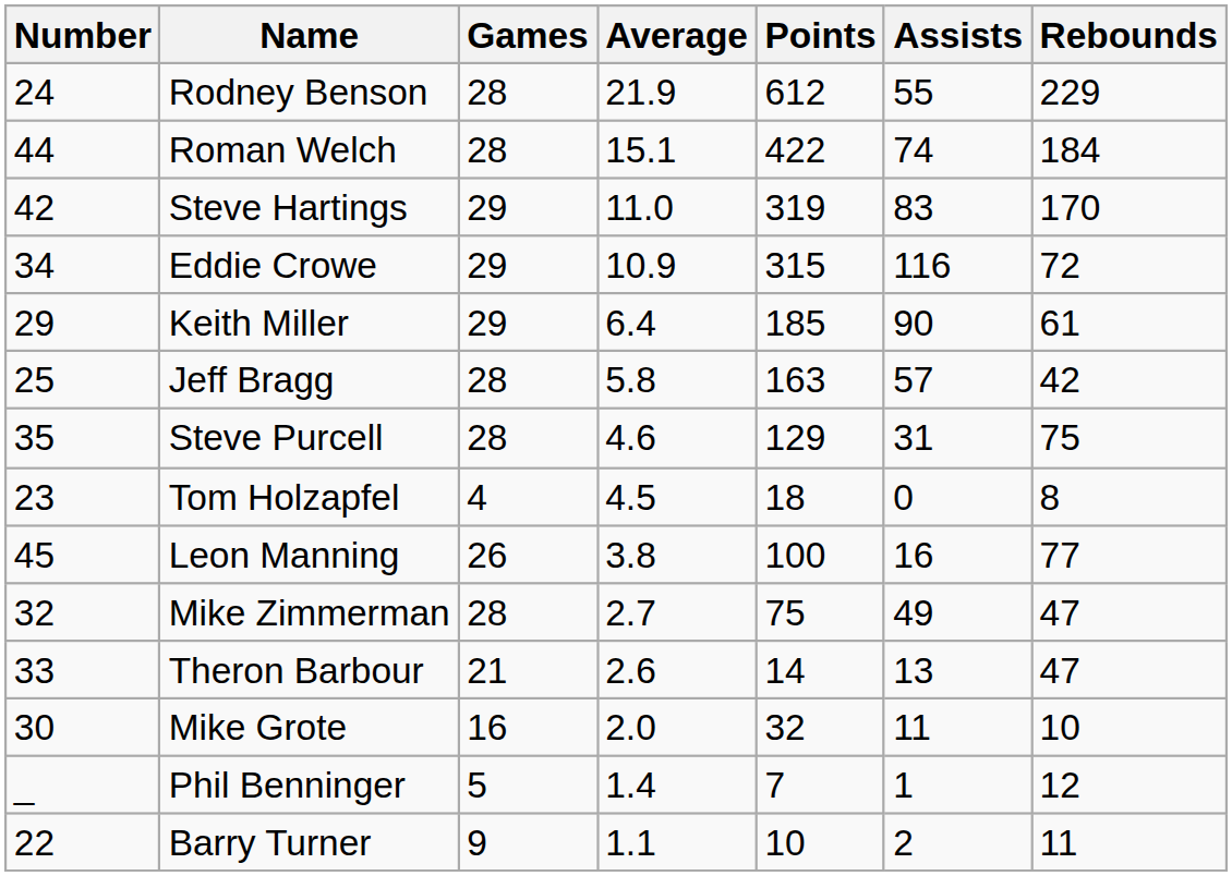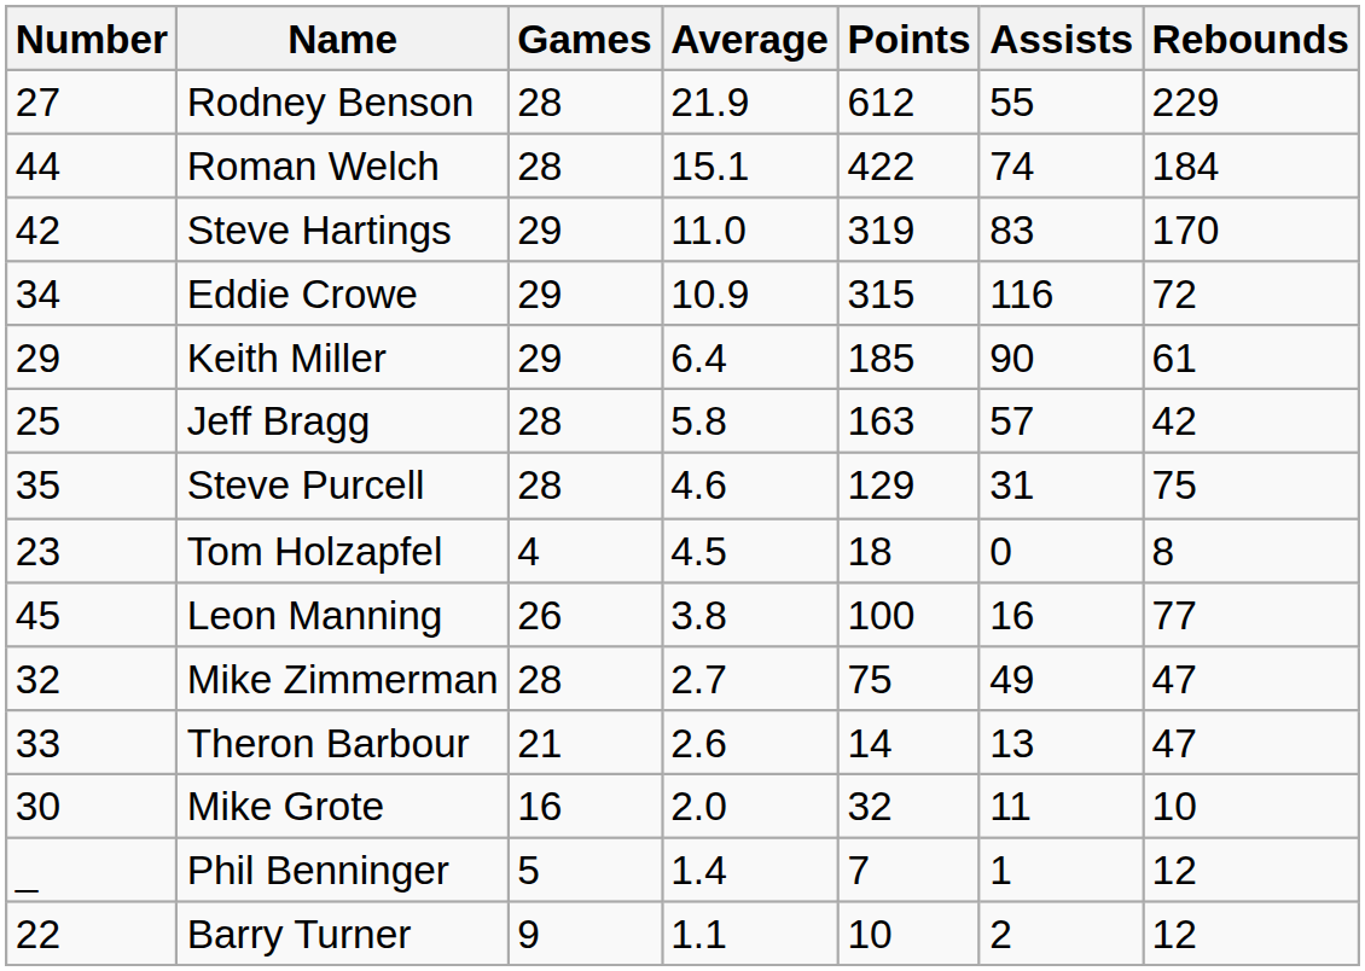Rodney Benson | Number: 24 -> 27
Barry Turner | Rebounds: 11 -> 12
